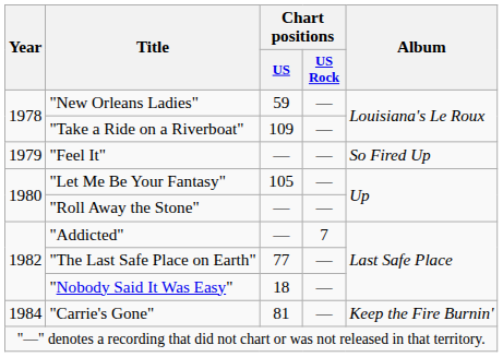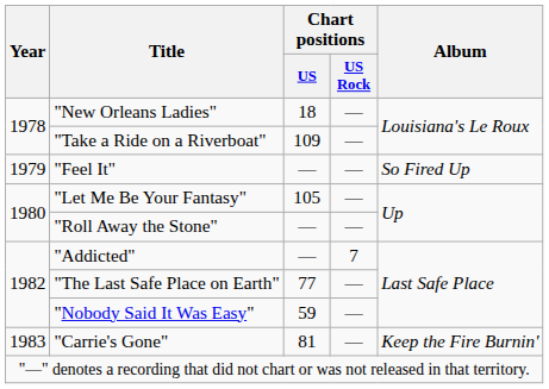"New Orleans Ladies" | Chart positions / US: 59 -> 18
"Nobody Said It Was Easy" | Chart positions / US: 18 -> 59
"Carrie's Gone" | Year: 1984 -> 1983
